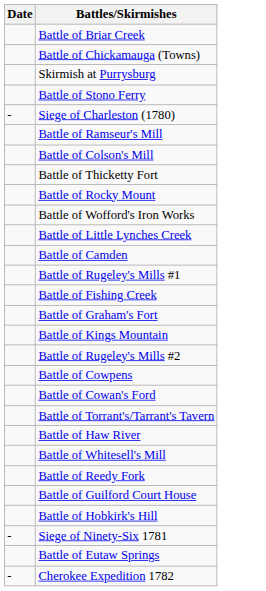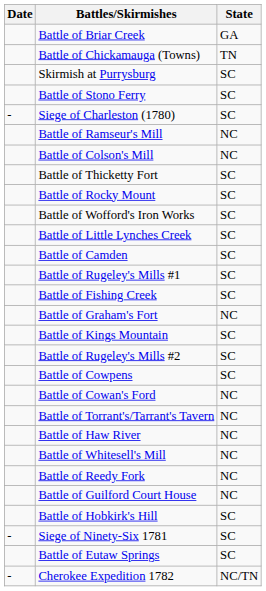+ column: State | GA | TN | SC | SC | SC | NC | NC | SC | SC | SC | SC | SC | SC | SC | NC | SC | SC | SC | NC | NC | NC | NC | NC | NC | SC | SC | SC | NC/TN
